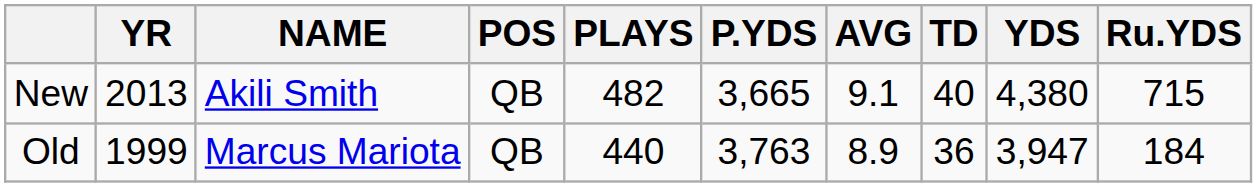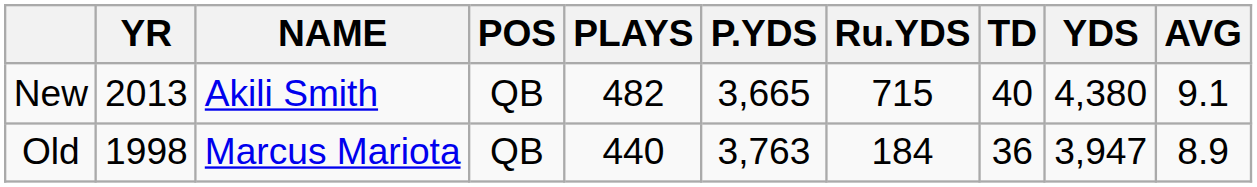columns swapped: Ru.YDS <-> AVG
Old | YR: 1999 -> 1998
